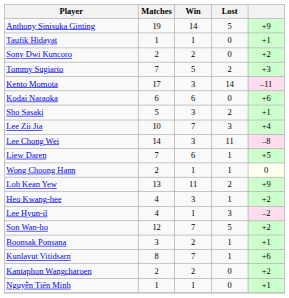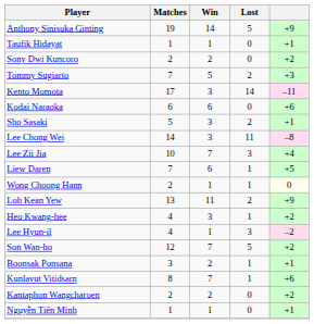rows swapped: Lee Chong Wei <-> Lee Zii Jia
